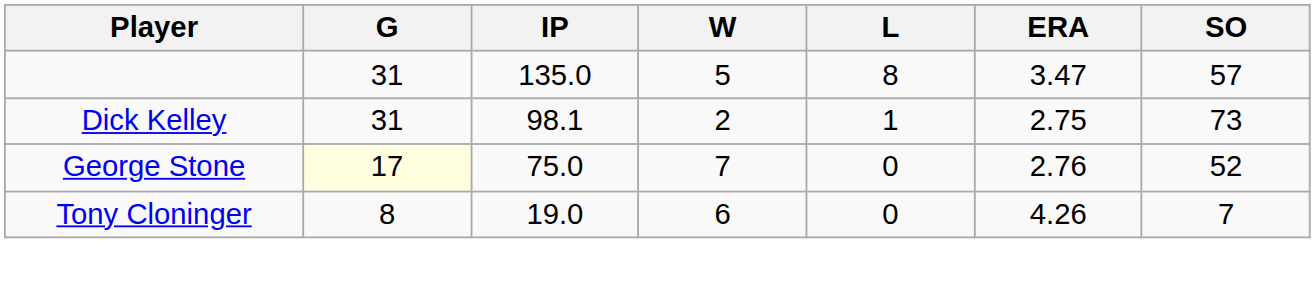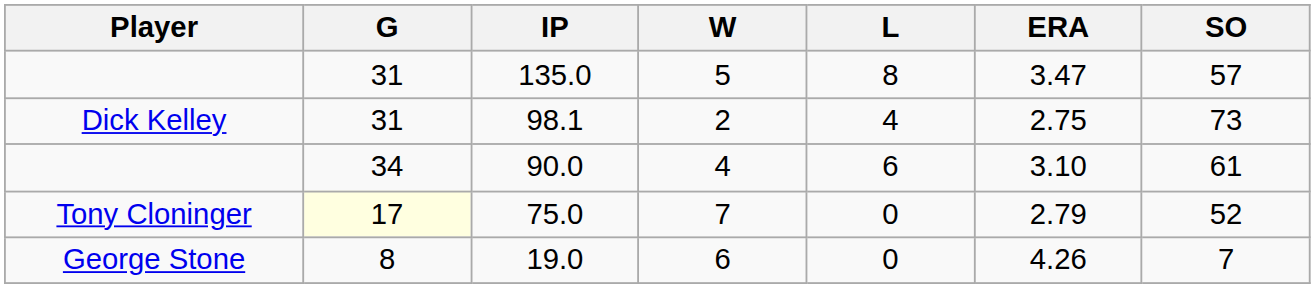98.1 | L: 1 -> 4
+ row: 34 | 90.0 | 4 | 6 | 3.10 | 61
75.0 | Player: George Stone -> Tony Cloninger
75.0 | ERA: 2.76 -> 2.79
19.0 | Player: Tony Cloninger -> George Stone
